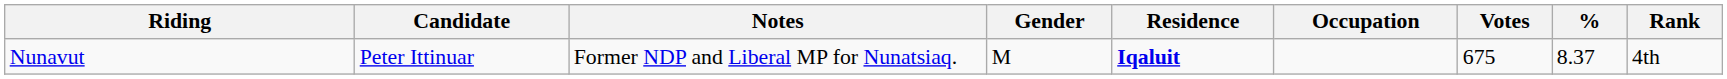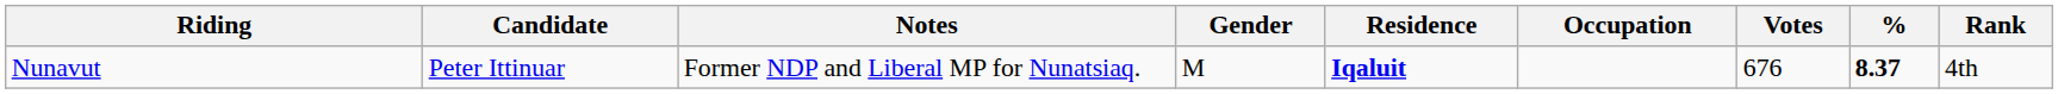Nunavut | Votes: 675 -> 676
Nunavut | %: normal -> bold
